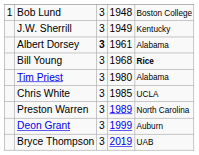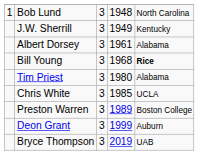Bob Lund | column 5: Boston College -> North Carolina
Albert Dorsey | column 3: bold -> normal
Preston Warren | column 5: North Carolina -> Boston College
